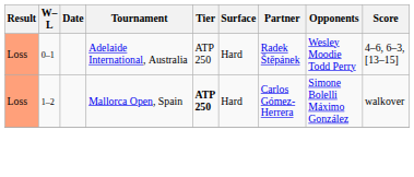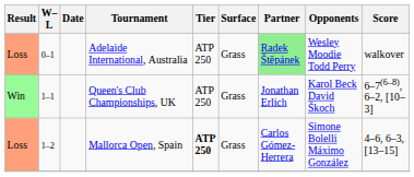Adelaide International, Australia | Surface: Hard -> Grass
Adelaide International, Australia | Partner: no background -> lightgreen background
Adelaide International, Australia | Score: 4–6, 6–3, [13–15] -> walkover
+ row: Win | 1–1 | Queen's Club Championships, UK | ATP 250 | Grass | Jonathan Erlich | Karol Beck David Škoch | 6–7(6–8), 6–2, [10–3]
Mallorca Open, Spain | Surface: Hard -> Grass
Mallorca Open, Spain | Score: walkover -> 4–6, 6–3, [13–15]
